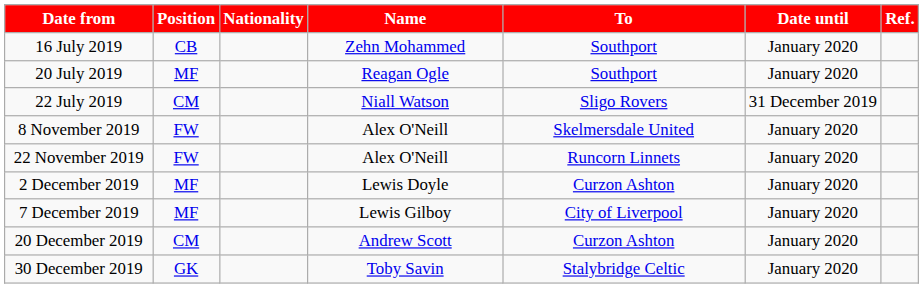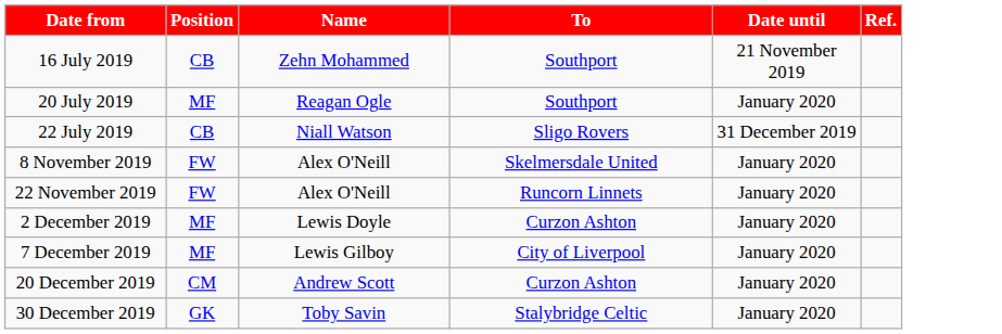- column: Nationality
16 July 2019 | Date until: January 2020 -> 21 November 2019
22 July 2019 | Position: CM -> CB
